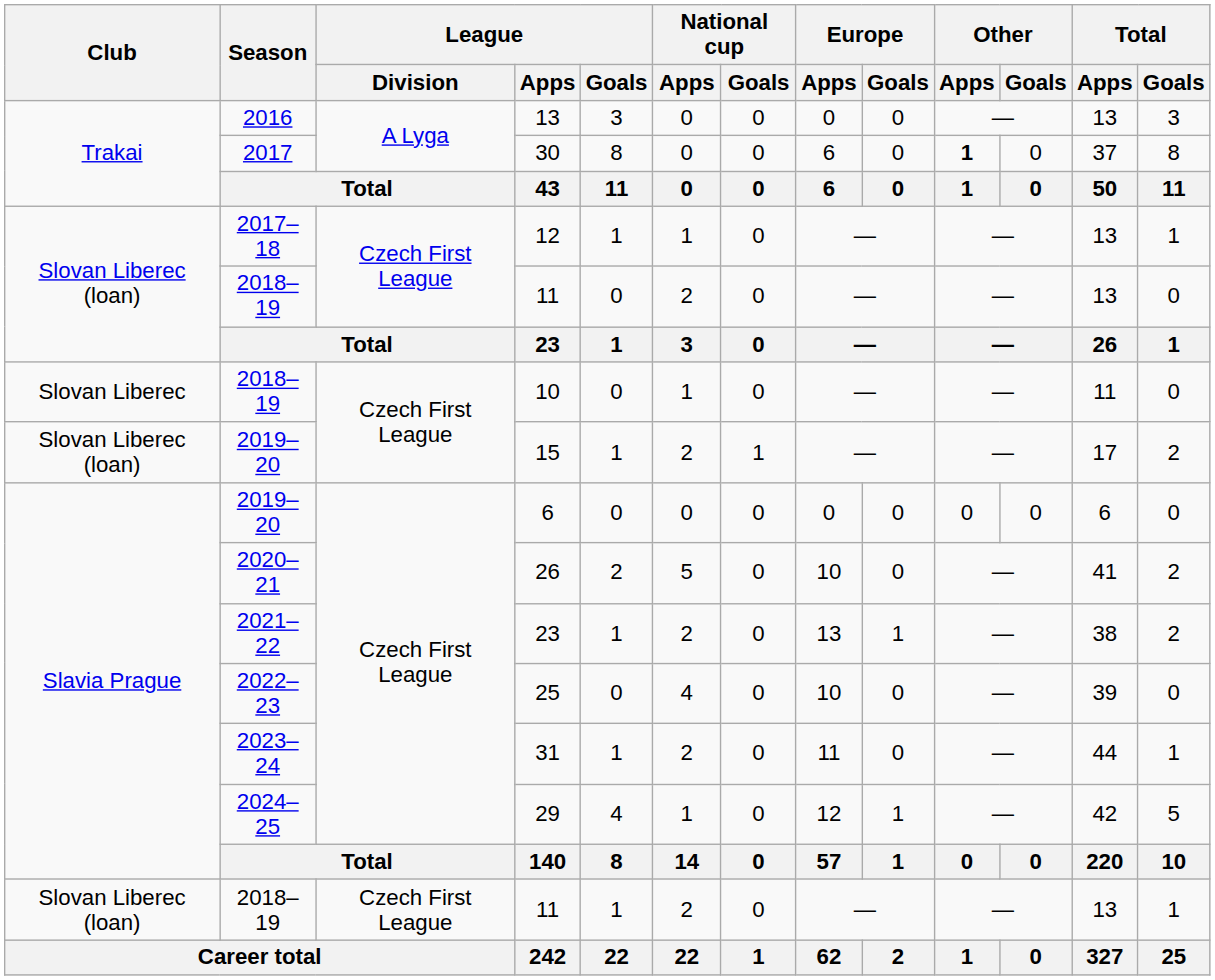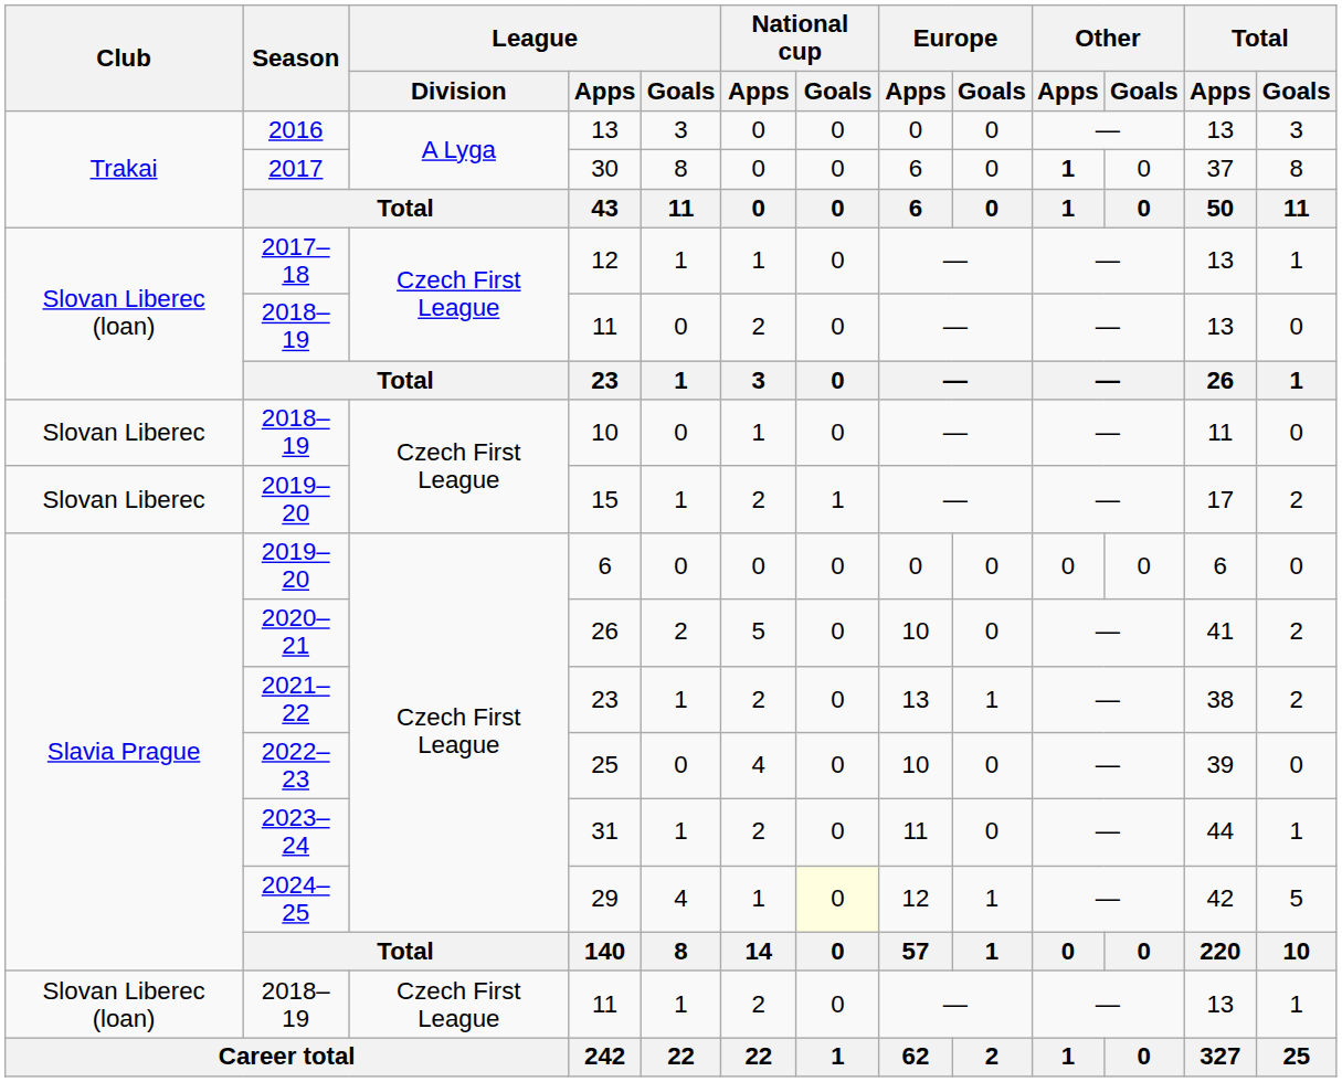15 | Club: Slovan Liberec (loan) -> Slovan Liberec
29 | National cup / Goals: no background -> lightyellow background
